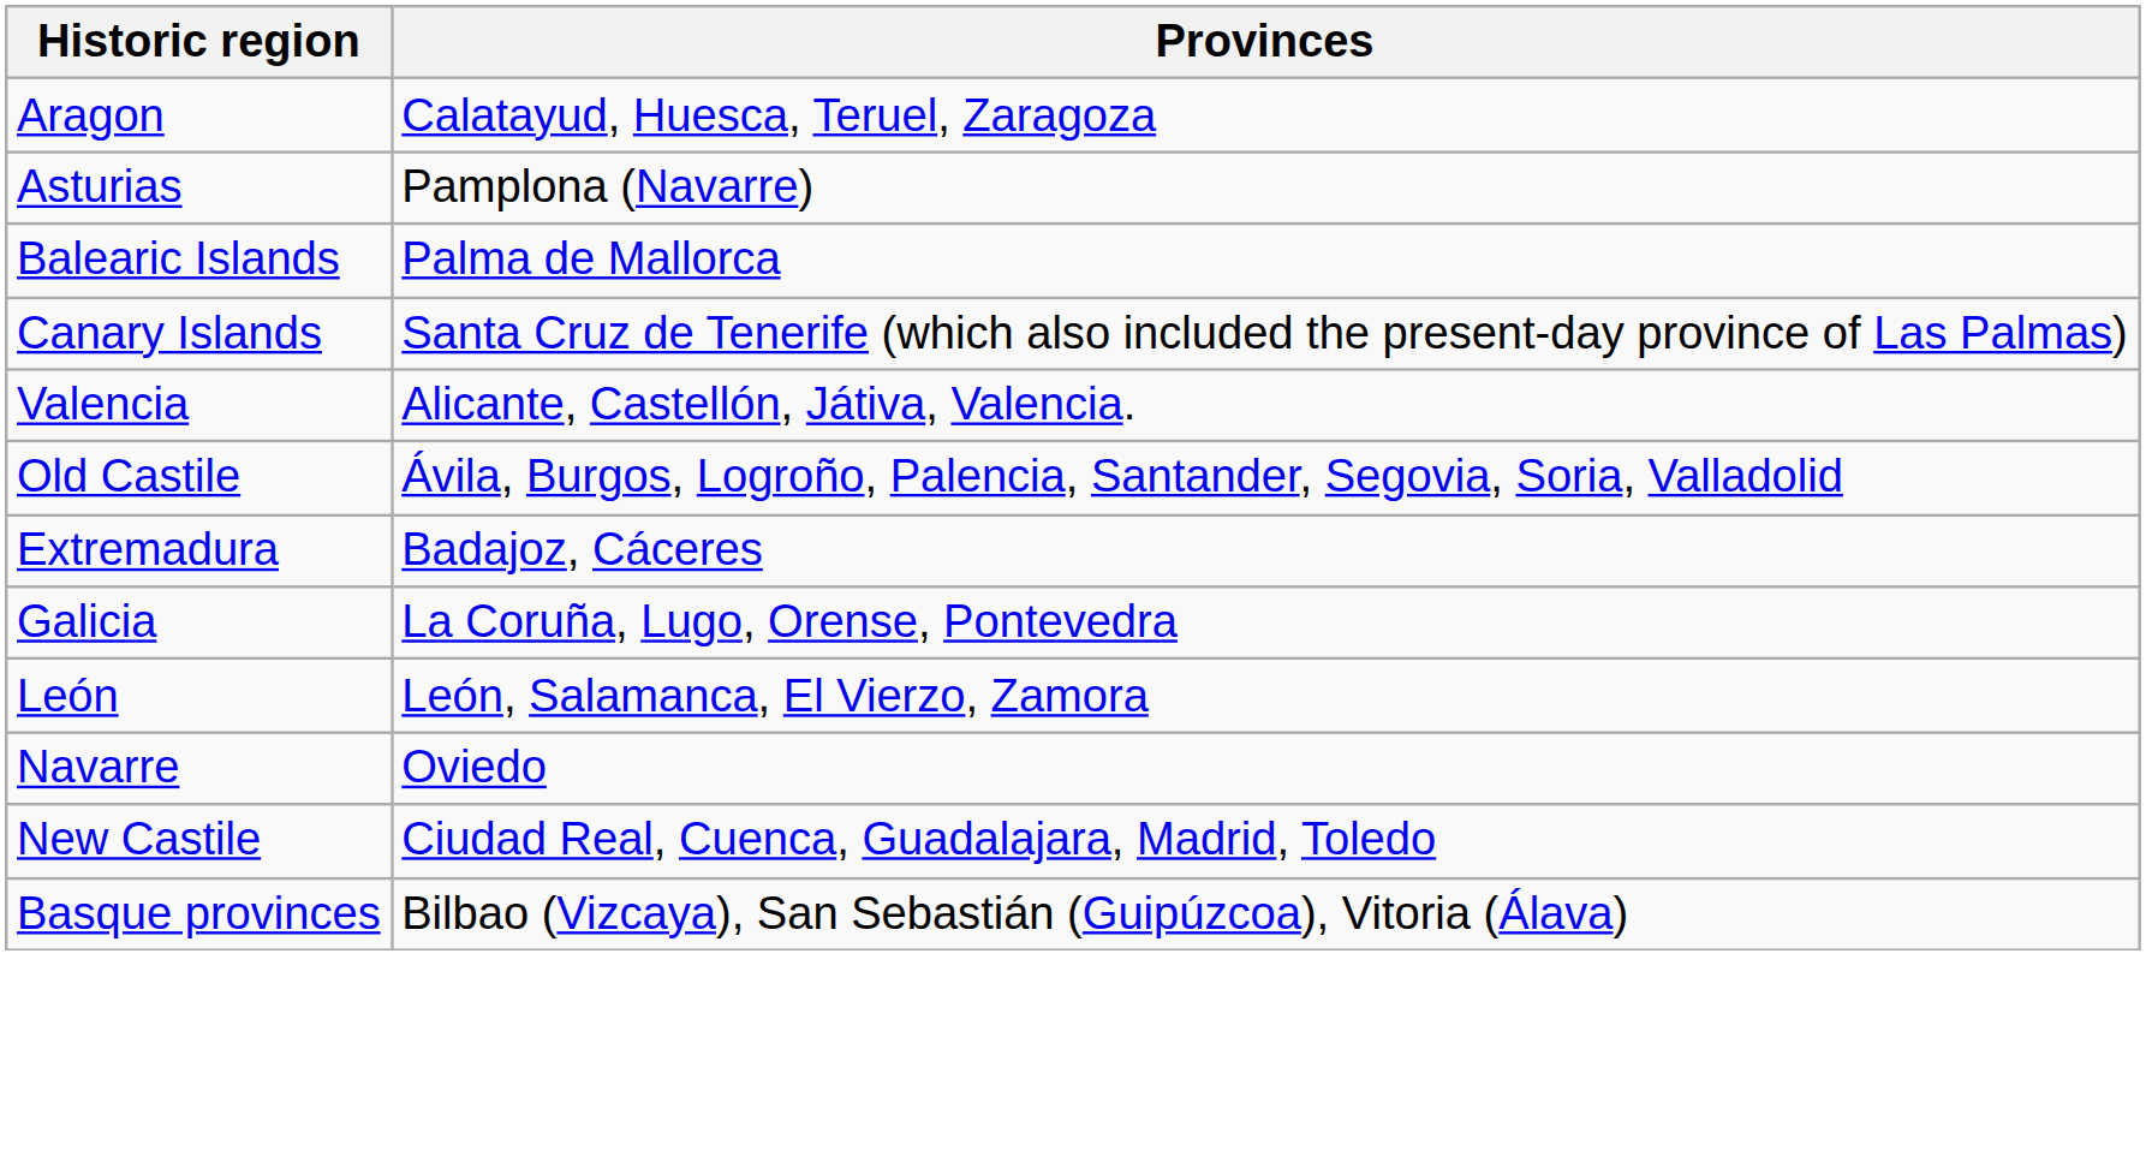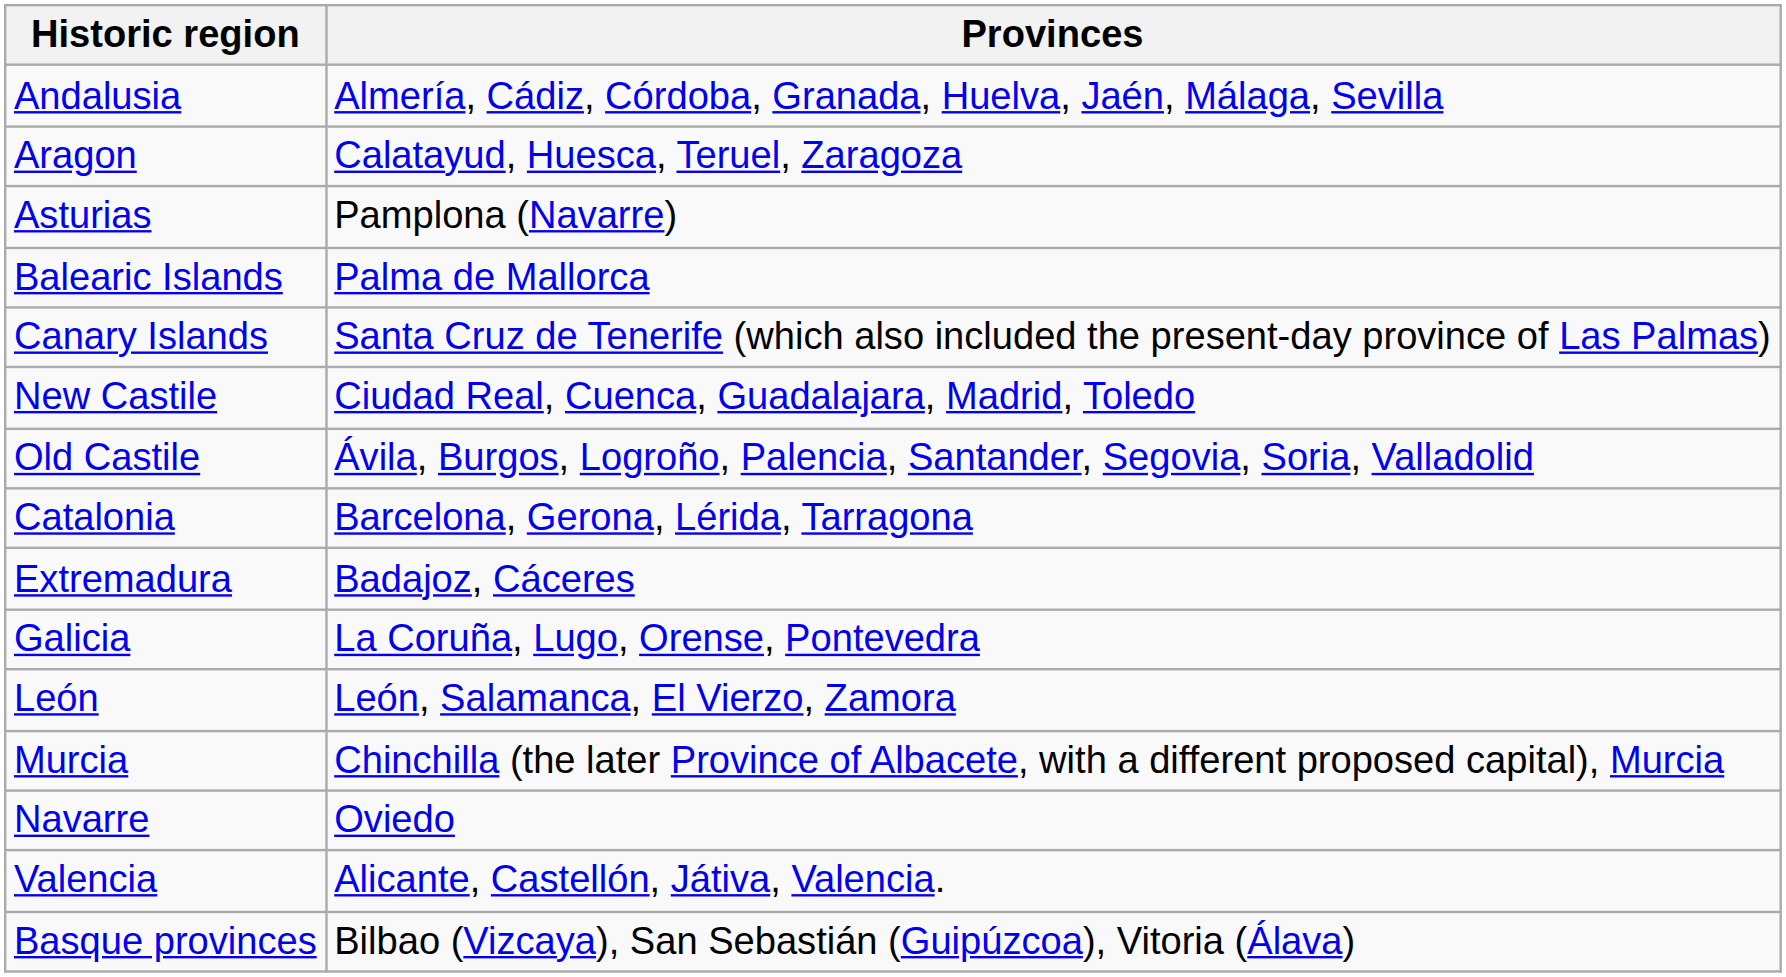+ row: Andalusia | Almería, Cádiz, Córdoba, Granada, Huelva, Jaén, Málaga, Sevilla
rows swapped: New Castile <-> Valencia
+ row: Catalonia | Barcelona, Gerona, Lérida, Tarragona
+ row: Murcia | Chinchilla (the later Province of Albacete, with a different proposed capital), Murcia
